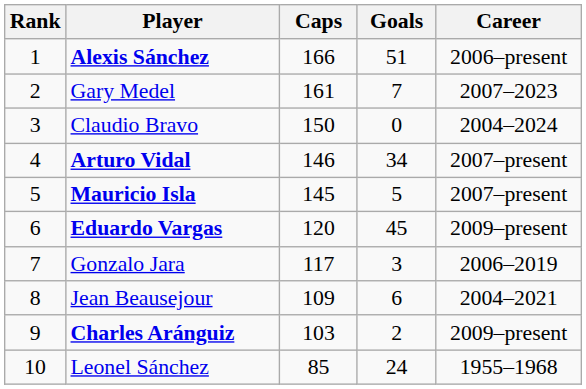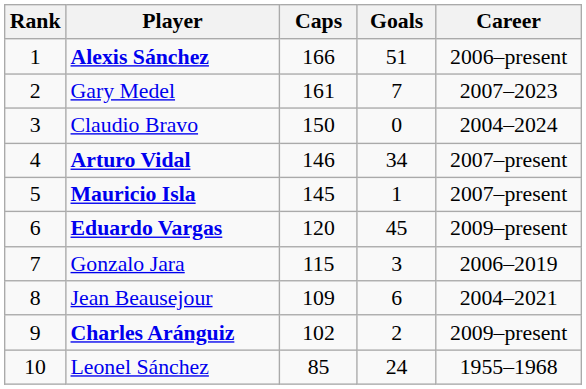Mauricio Isla | Goals: 5 -> 1
Gonzalo Jara | Caps: 117 -> 115
Charles Aránguiz | Caps: 103 -> 102
